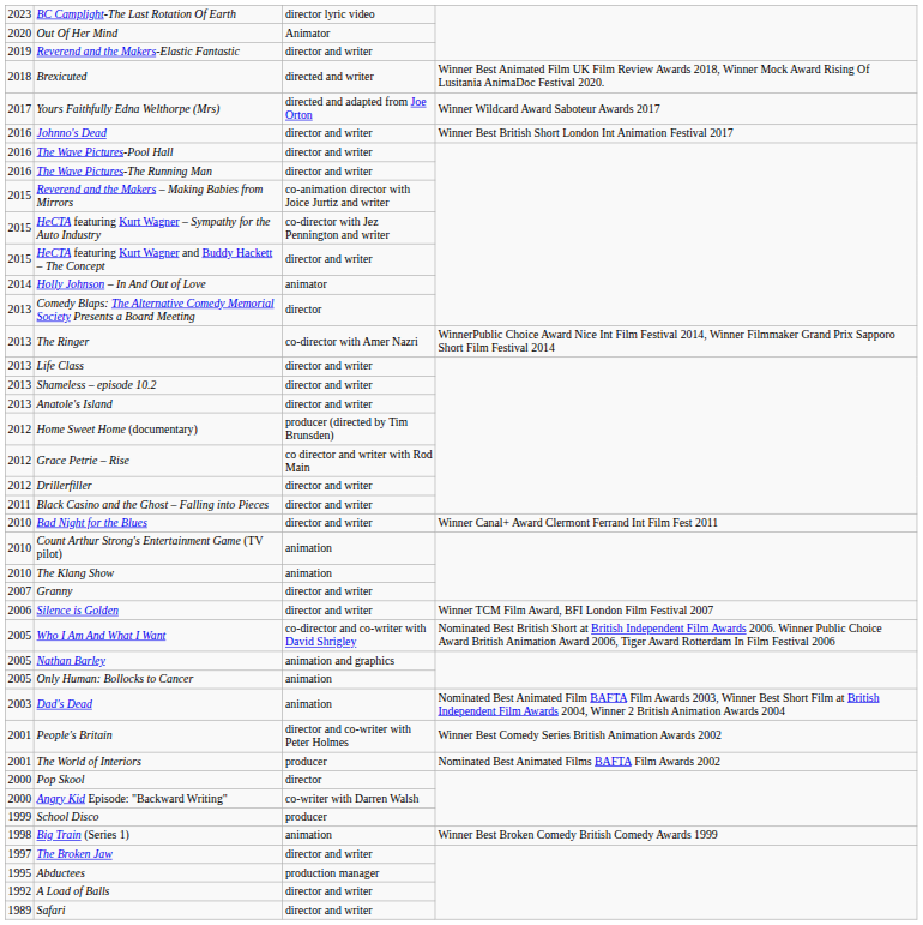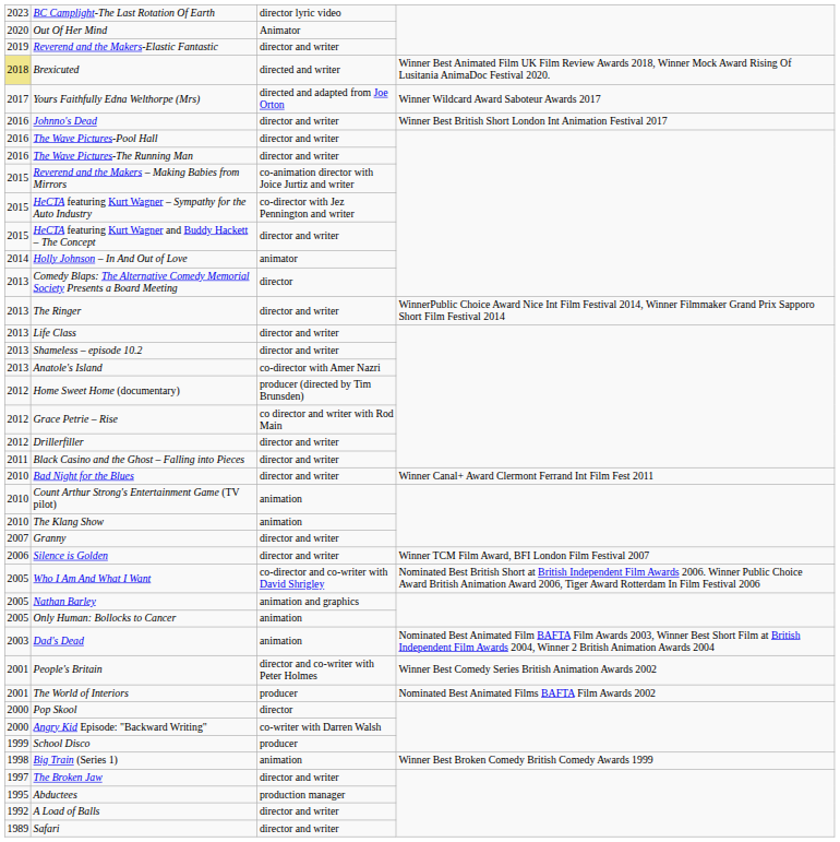Brexicuted | column 1: no background -> khaki background
The Ringer | column 3: co-director with Amer Nazri -> director and writer
Anatole's Island | column 3: director and writer -> co-director with Amer Nazri
